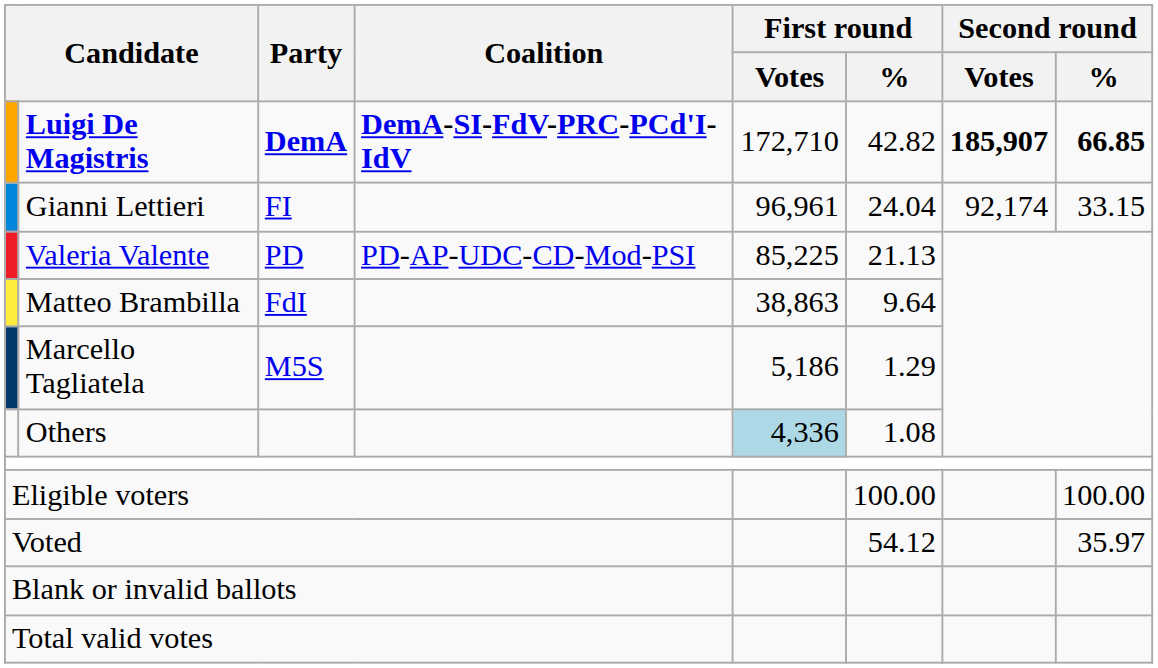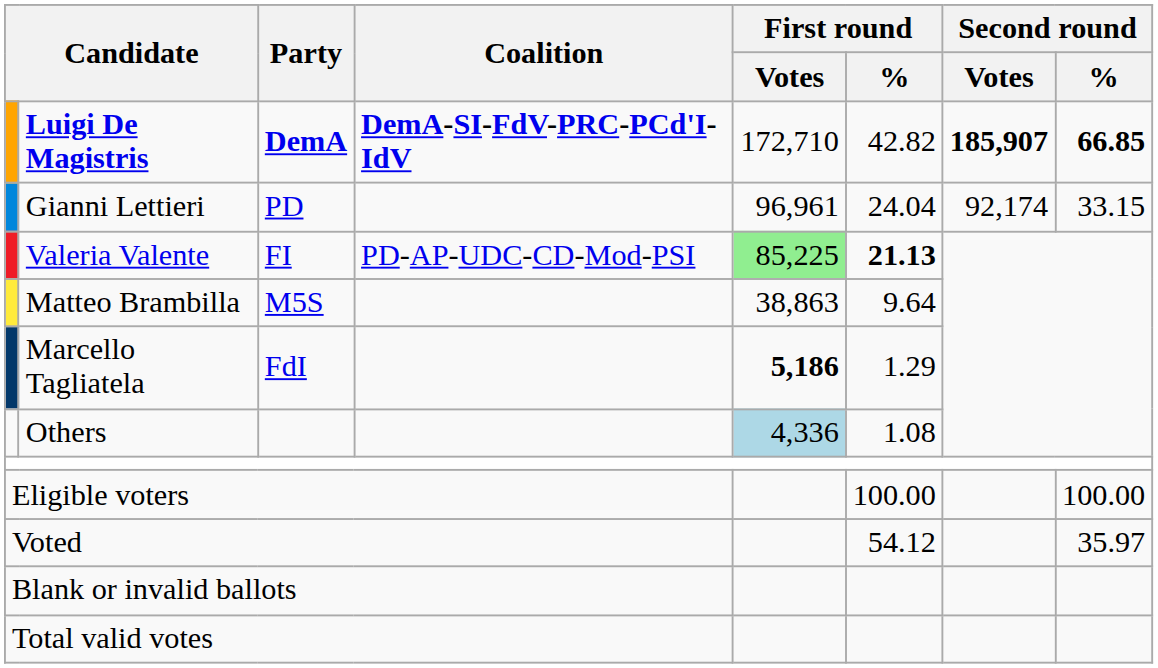Gianni Lettieri | Party: FI -> PD
Valeria Valente | Party: PD -> FI
Valeria Valente | First round / Votes: no background -> lightgreen background
Valeria Valente | First round / %: normal -> bold
Matteo Brambilla | Party: FdI -> M5S
Marcello Tagliatela | Party: M5S -> FdI
Marcello Tagliatela | First round / Votes: normal -> bold
